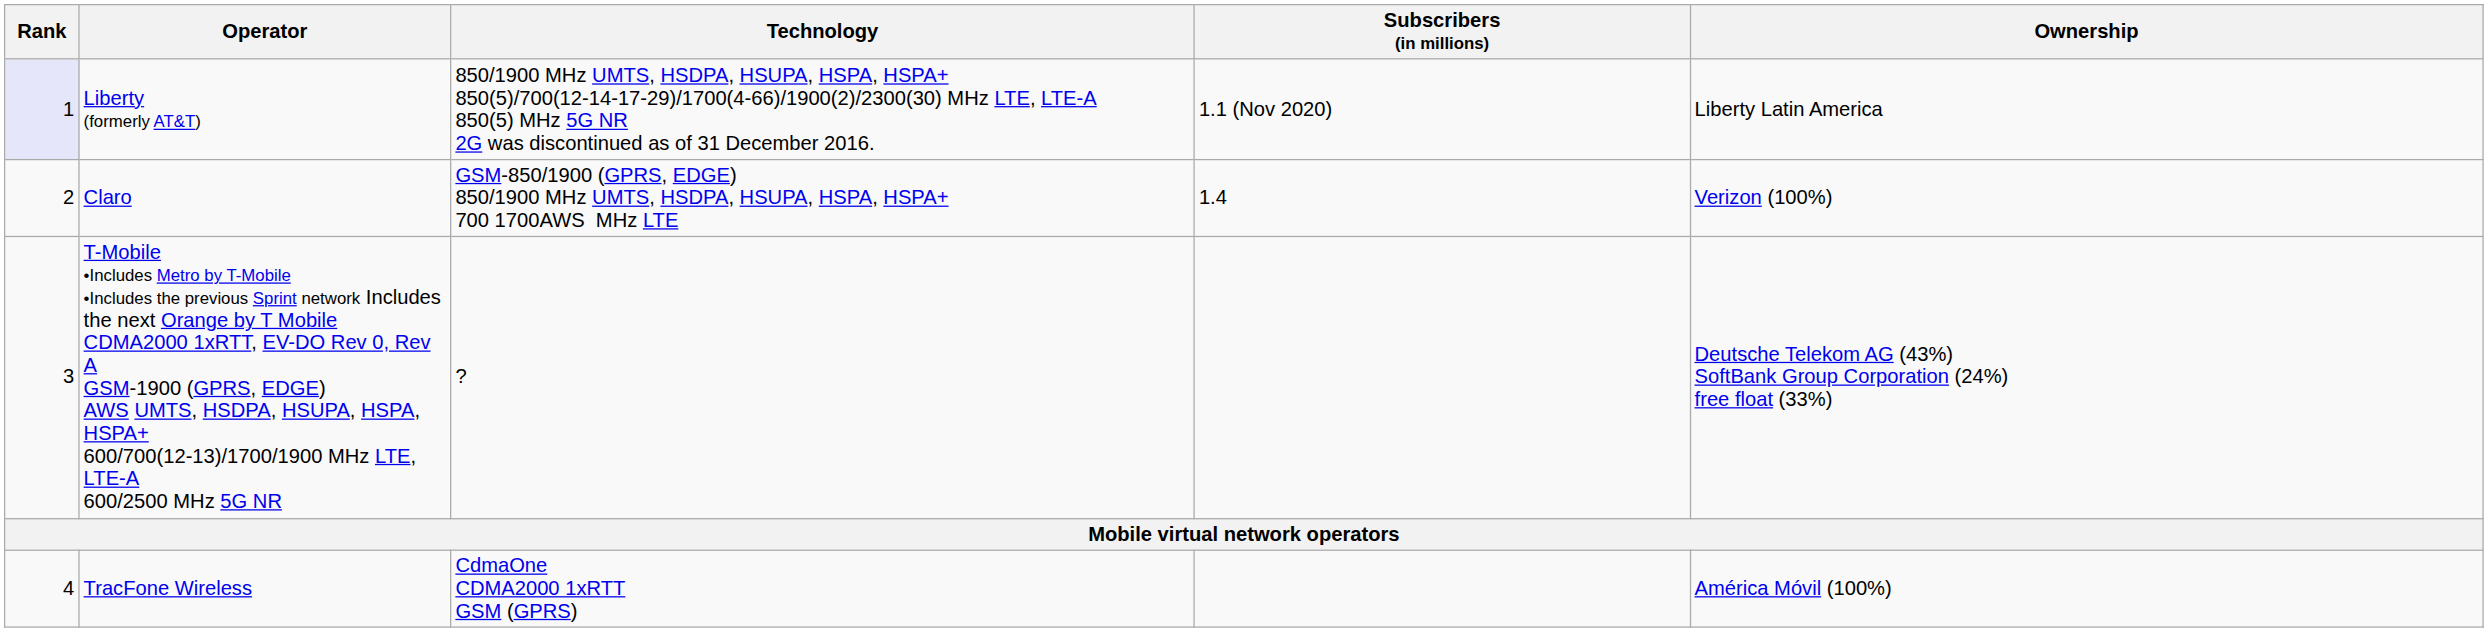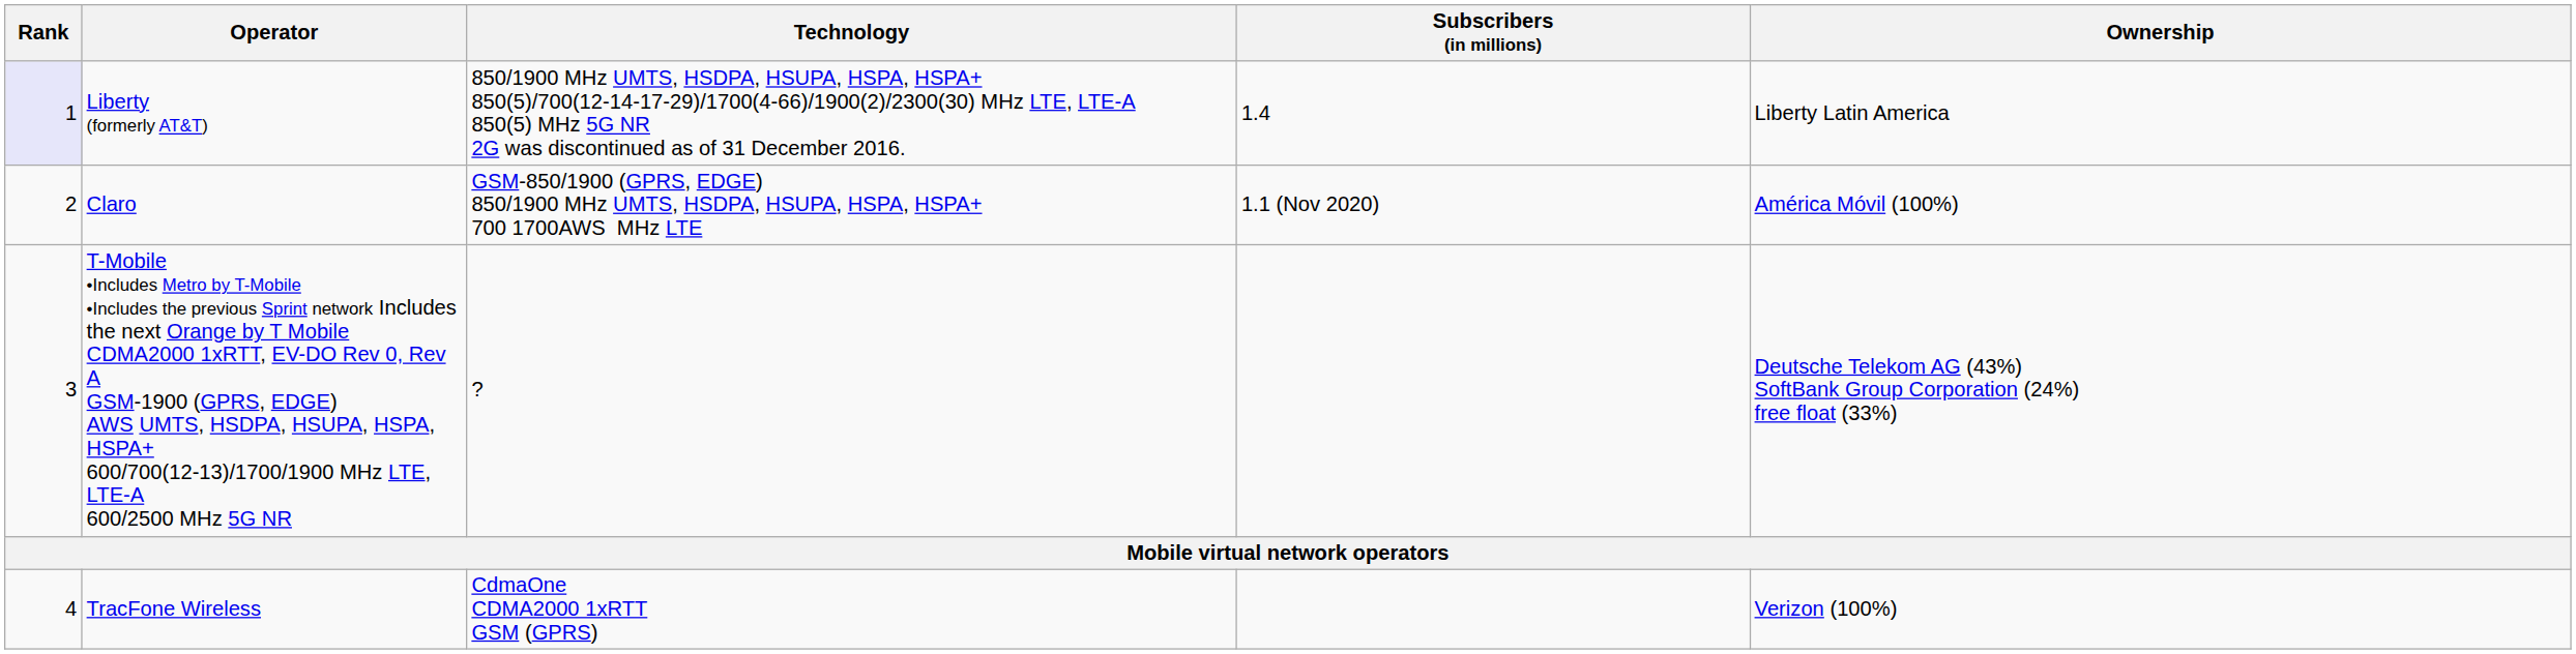Liberty (formerly AT&T) | Subscribers (in millions): 1.1 (Nov 2020) -> 1.4
Claro | Subscribers (in millions): 1.4 -> 1.1 (Nov 2020)
Claro | Ownership: Verizon (100%) -> América Móvil (100%)
TracFone Wireless | Ownership: América Móvil (100%) -> Verizon (100%)
